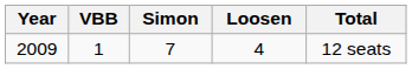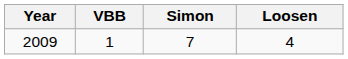- column: Total | 12 seats
